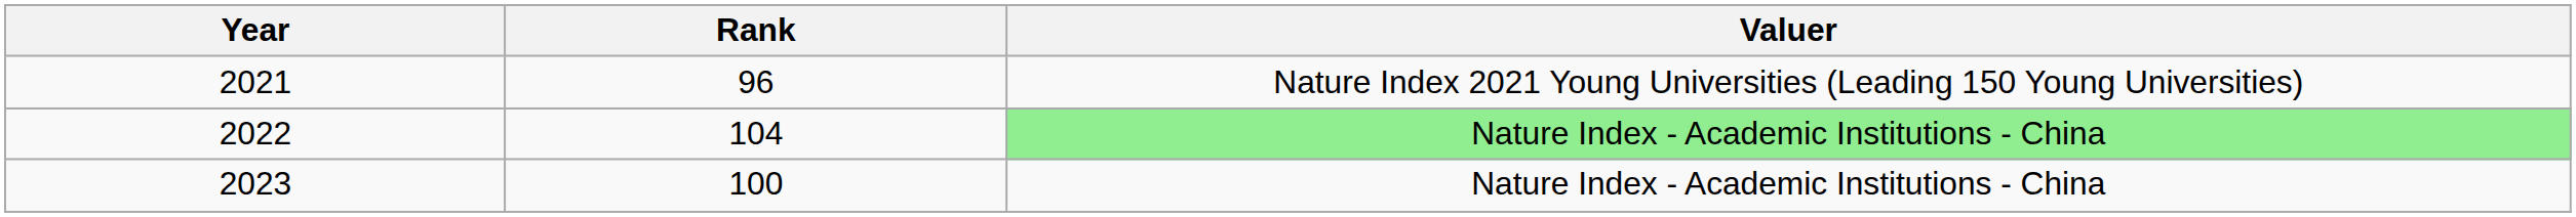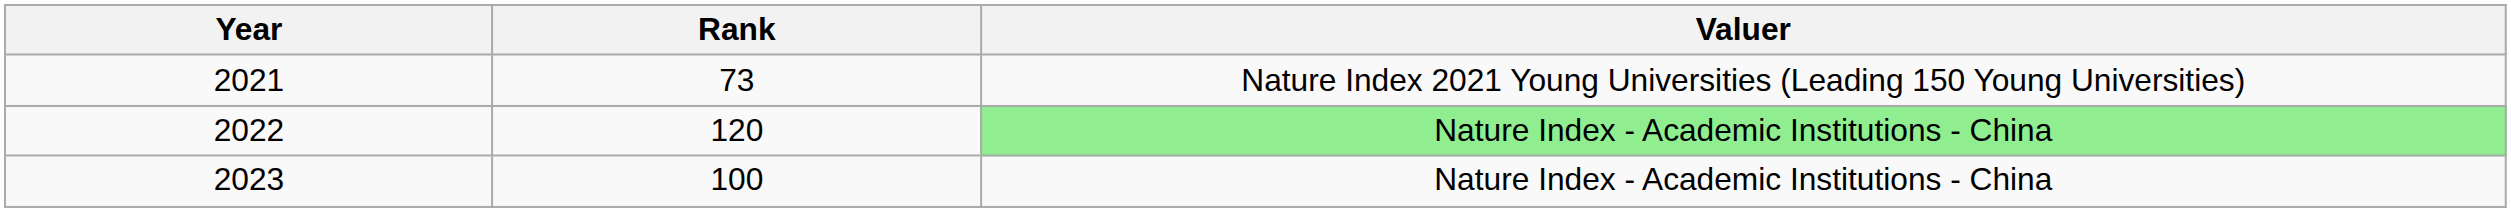2021 | Rank: 96 -> 73
2022 | Rank: 104 -> 120
